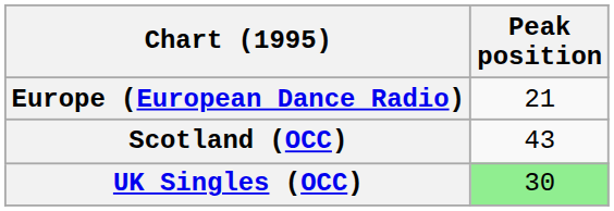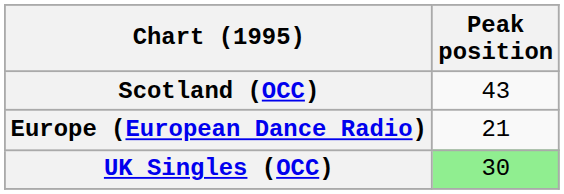rows swapped: Europe (European Dance Radio) <-> Scotland (OCC)
